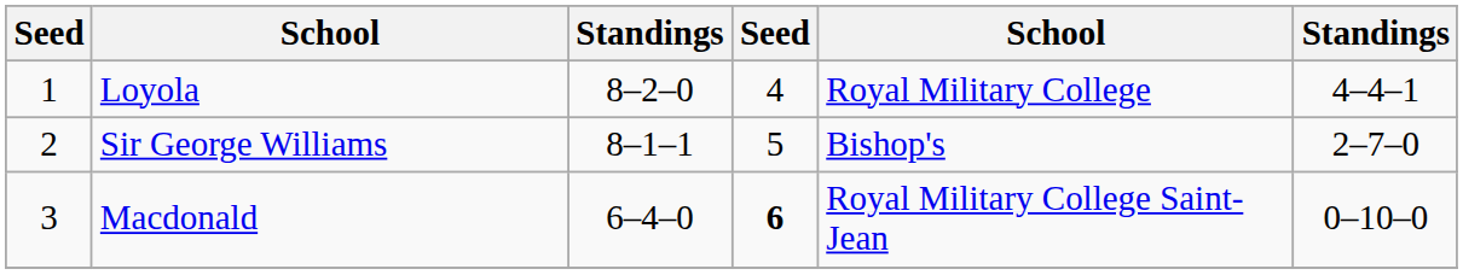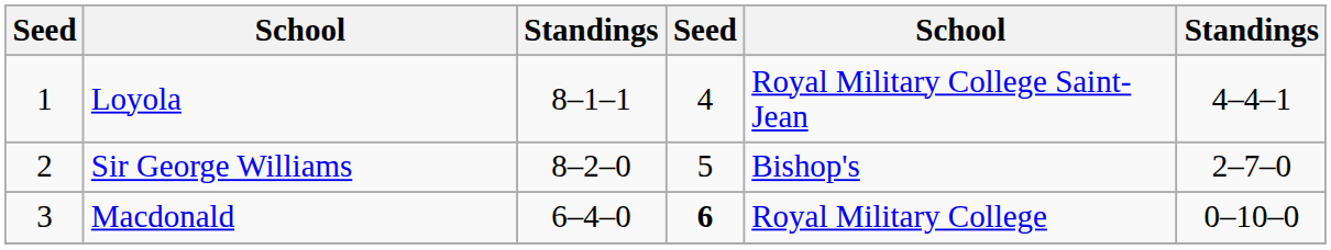Loyola | column 3: 8–2–0 -> 8–1–1
Loyola | column 5: Royal Military College -> Royal Military College Saint-Jean
Sir George Williams | column 3: 8–1–1 -> 8–2–0
Macdonald | column 5: Royal Military College Saint-Jean -> Royal Military College
